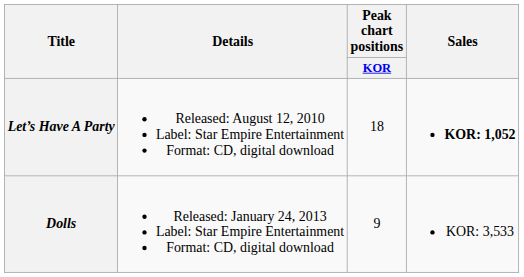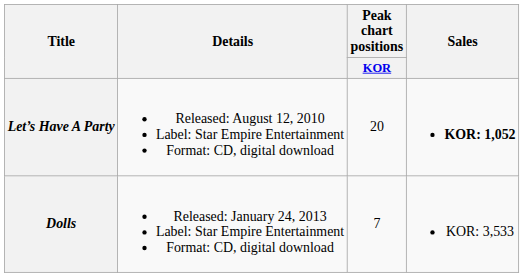Let’s Have A Party | Peak chart positions / KOR: 18 -> 20
Dolls | Peak chart positions / KOR: 9 -> 7
